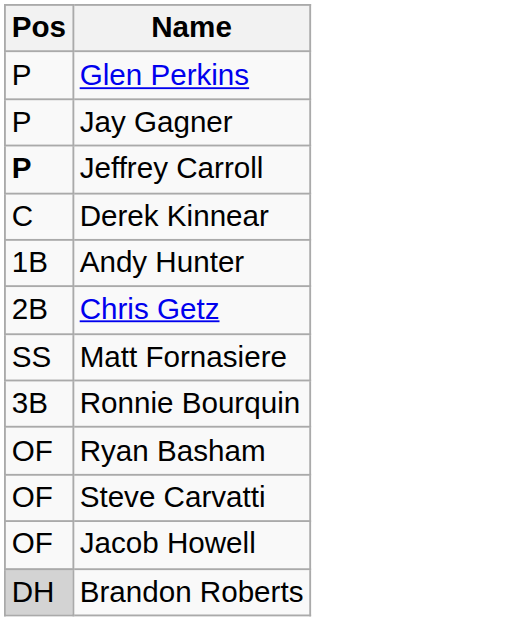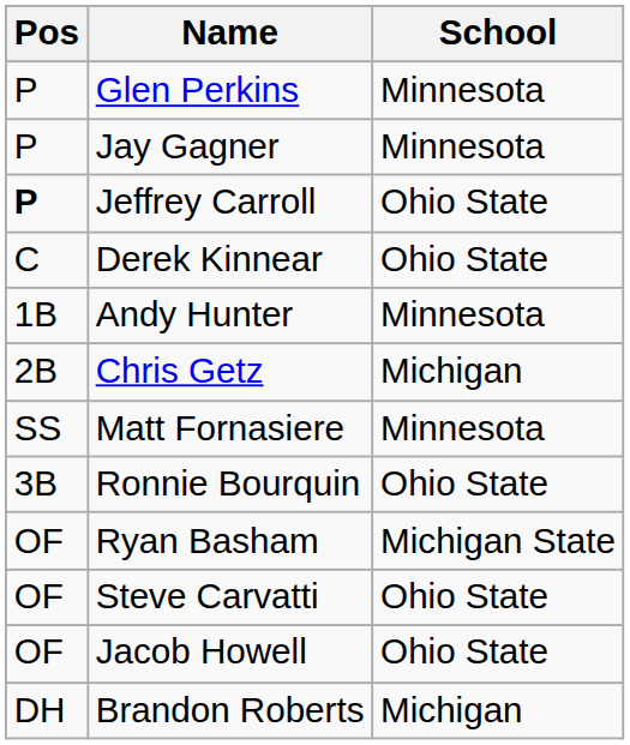+ column: School | Minnesota | Minnesota | Ohio State | Ohio State | Minnesota | Michigan | Minnesota | Ohio State | Michigan State | Ohio State | Ohio State | Michigan
Brandon Roberts | Pos: lightgrey background -> no background
